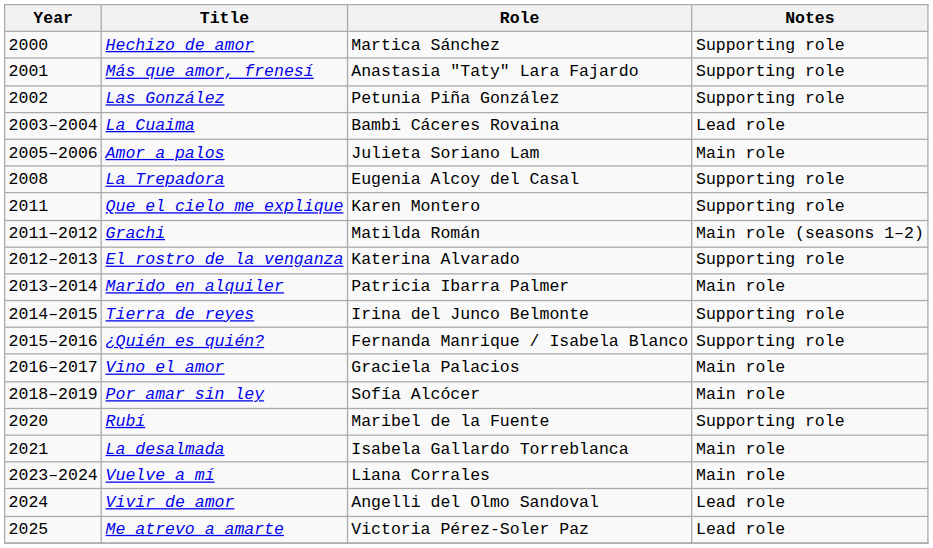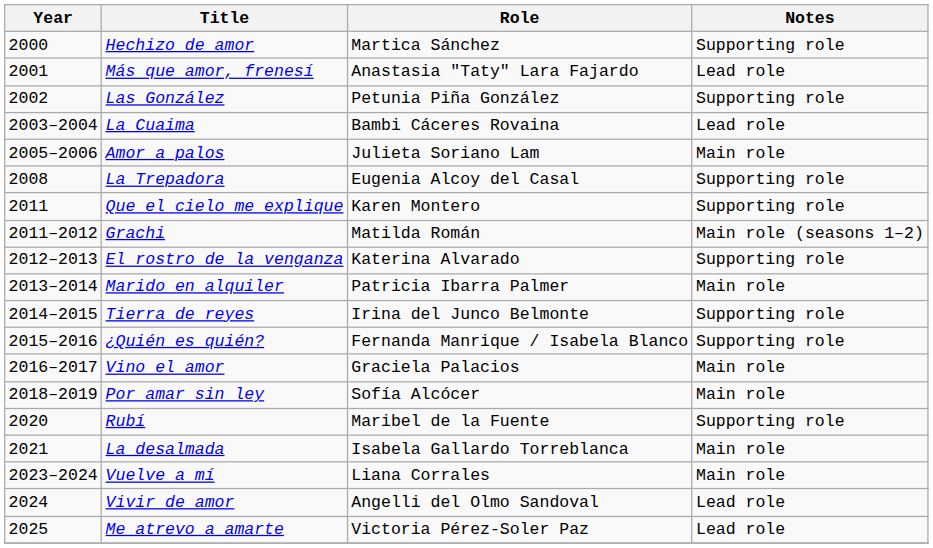Más que amor, frenesí | Notes: Supporting role -> Lead role
